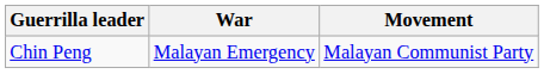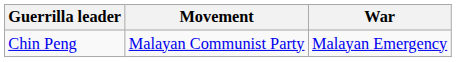columns swapped: Movement <-> War
